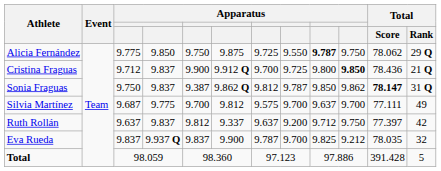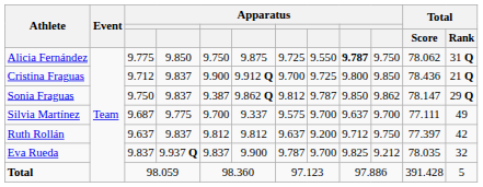Alicia Fernández | Total / Rank: 29 Q -> 31 Q
Cristina Fraguas | column 10: bold -> normal
Sonia Fraguas | Total / Score: bold -> normal
Sonia Fraguas | Total / Rank: 31 Q -> 29 Q
Silvia Martínez | column 6: 9.812 -> 9.337
Ruth Rollán | column 6: 9.337 -> 9.812
